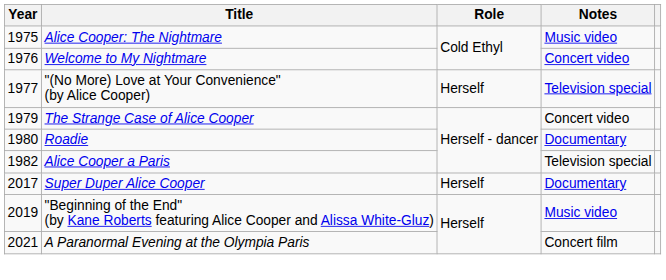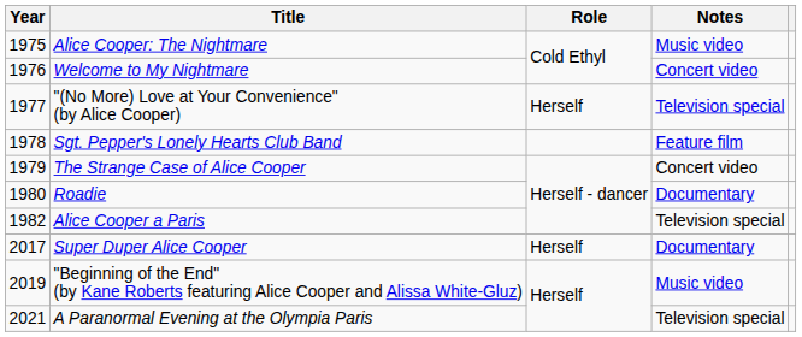+ row: 1978 | Sgt. Pepper's Lonely Hearts Club Band | Feature film
A Paranormal Evening at the Olympia Paris | Notes: Concert film -> Television special
